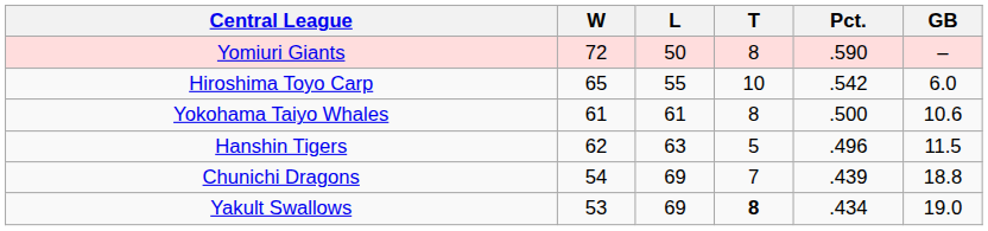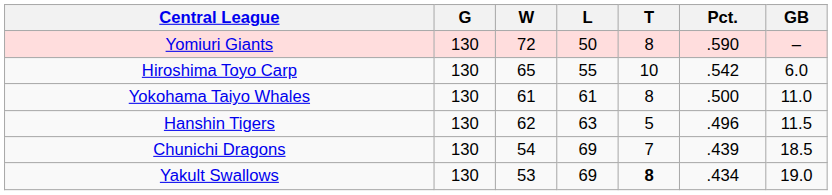+ column: G | 130 | 130 | 130 | 130 | 130 | 130
Yokohama Taiyo Whales | GB: 10.6 -> 11.0
Chunichi Dragons | GB: 18.8 -> 18.5
